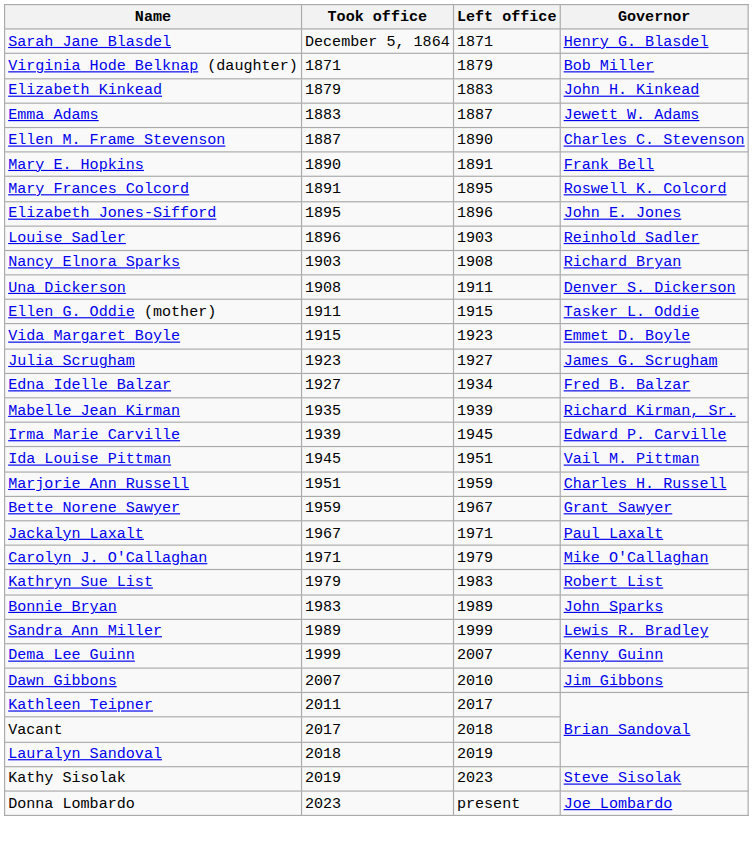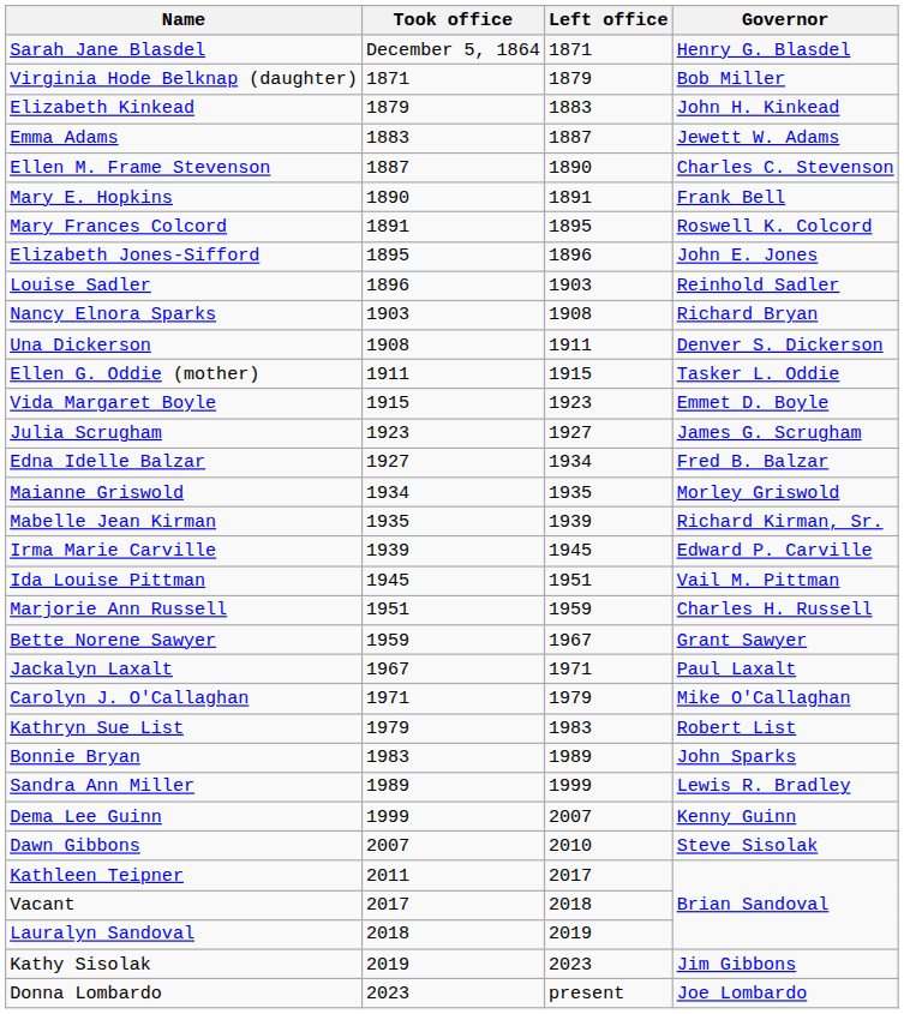+ row: Maianne Griswold | 1934 | 1935 | Morley Griswold
Dawn Gibbons | Governor: Jim Gibbons -> Steve Sisolak
Kathy Sisolak | Governor: Steve Sisolak -> Jim Gibbons
